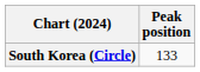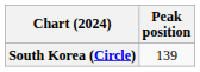South Korea (Circle) | Peak position: 133 -> 139
